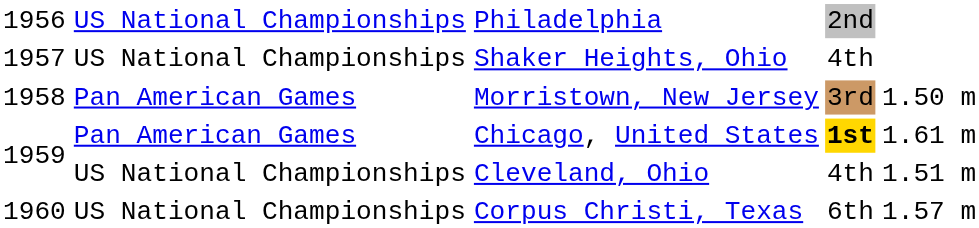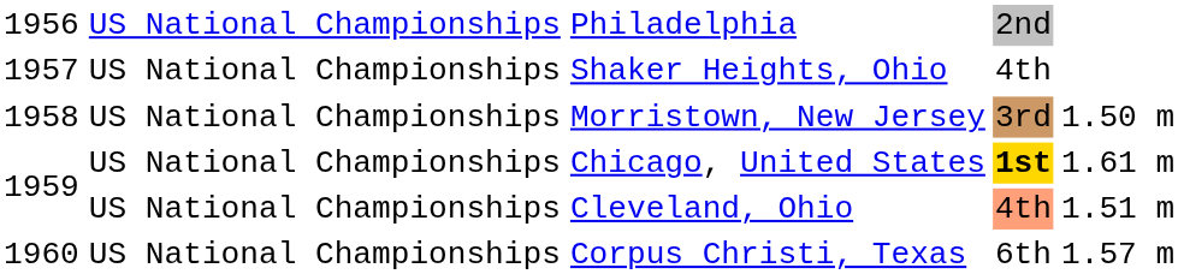Morristown, New Jersey | column 2: Pan American Games -> US National Championships
Chicago, United States | column 2: Pan American Games -> US National Championships
Cleveland, Ohio | column 4: no background -> lightsalmon background
